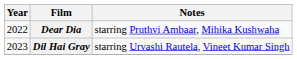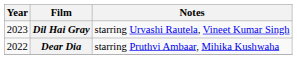rows swapped: Dear Dia <-> Dil Hai Gray
